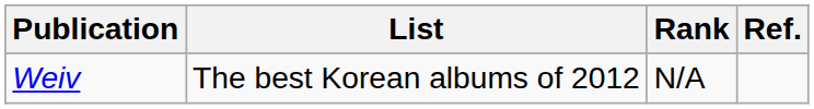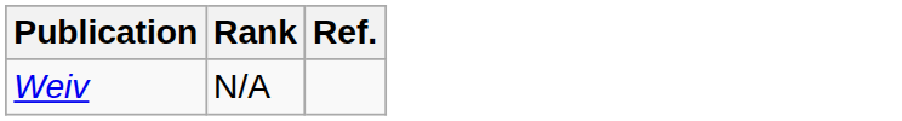- column: List | The best Korean albums of 2012
